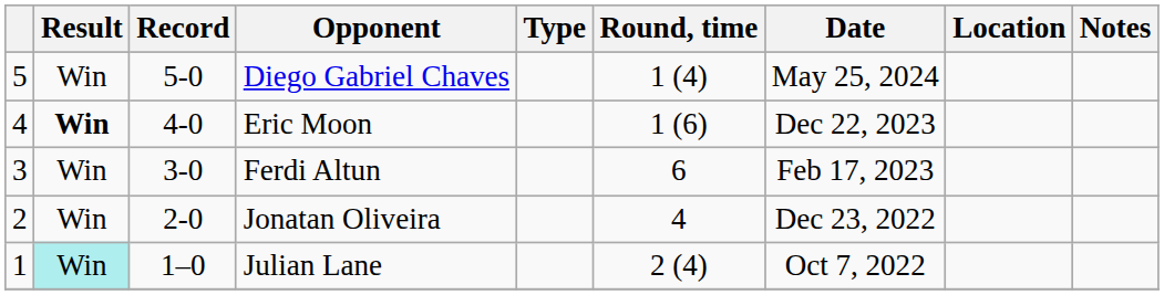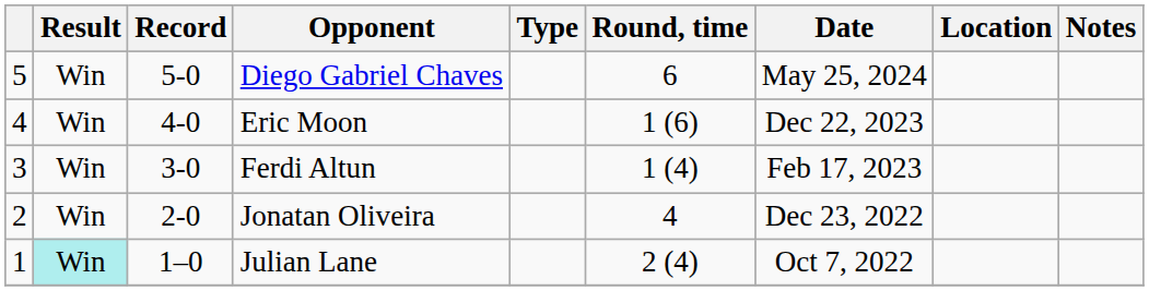Diego Gabriel Chaves | Round, time: 1 (4) -> 6
Eric Moon | Result: bold -> normal
Ferdi Altun | Round, time: 6 -> 1 (4)
